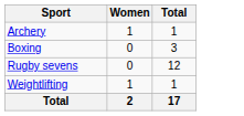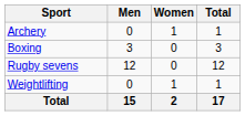+ column: Men | 0 | 3 | 12 | 0 | 15
